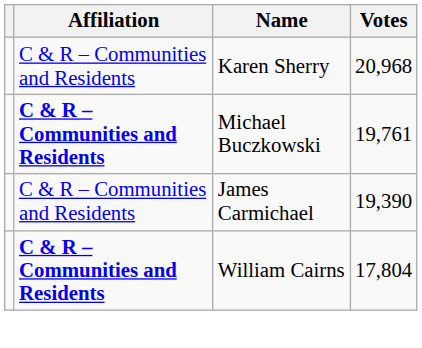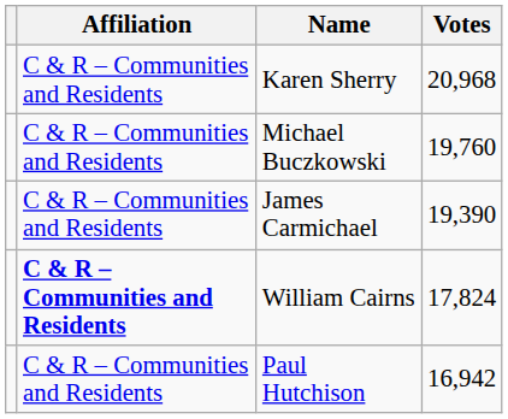Michael Buczkowski | Affiliation: bold -> normal
Michael Buczkowski | Votes: 19,761 -> 19,760
William Cairns | Votes: 17,804 -> 17,824
+ row: C & R – Communities and Residents | Paul Hutchison | 16,942
